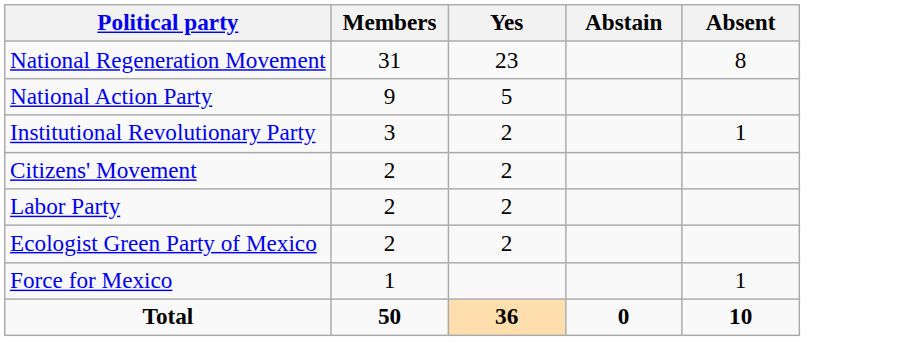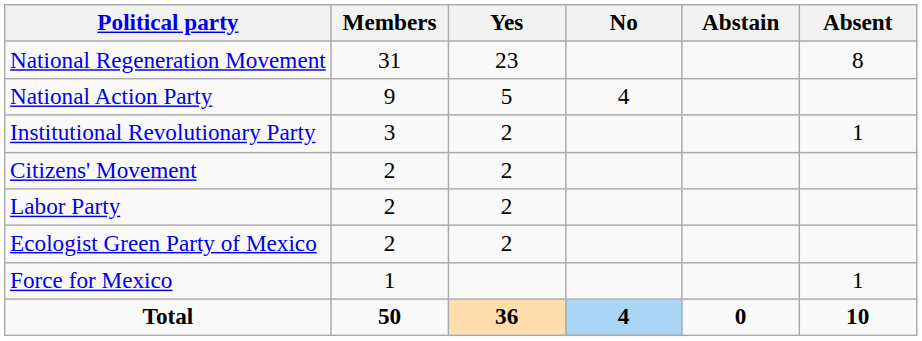+ column: No | 4 | 4
